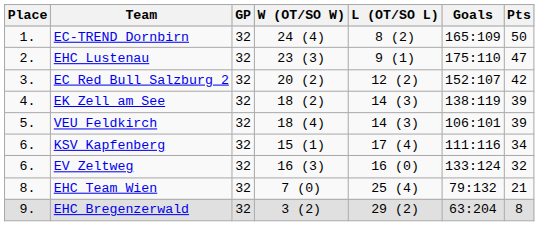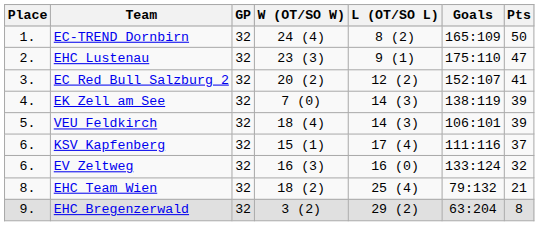EC Red Bull Salzburg 2 | Pts: 42 -> 41
EK Zell am See | W (OT/SO W): 18 (2) -> 7 (0)
KSV Kapfenberg | Pts: 34 -> 37
EHC Team Wien | W (OT/SO W): 7 (0) -> 18 (2)
